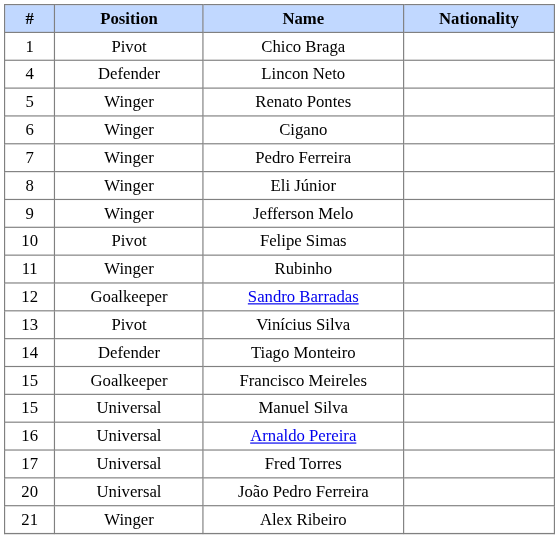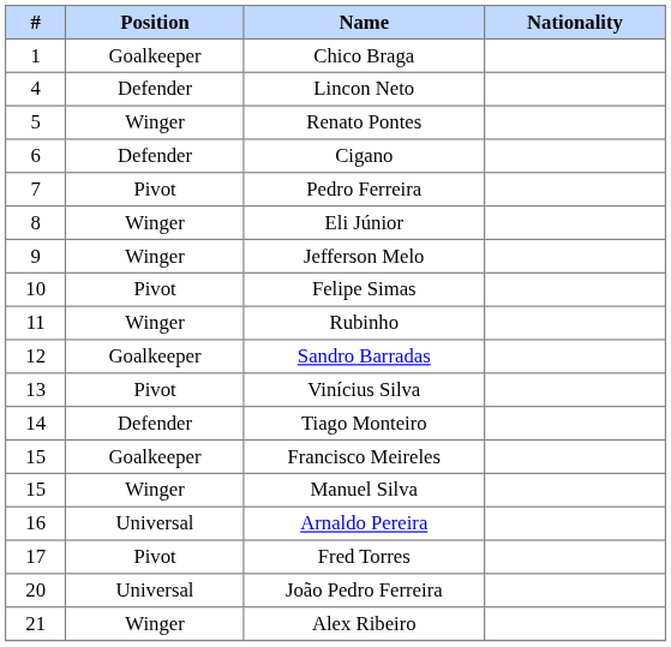Chico Braga | Position: Pivot -> Goalkeeper
Cigano | Position: Winger -> Defender
Pedro Ferreira | Position: Winger -> Pivot
Manuel Silva | Position: Universal -> Winger
Fred Torres | Position: Universal -> Pivot
